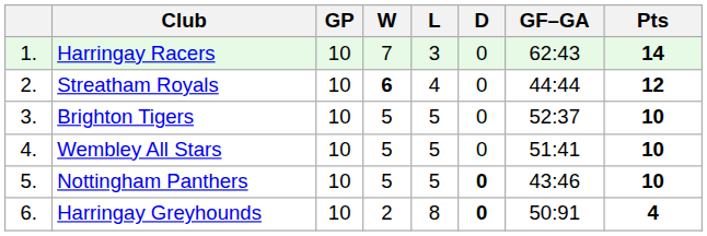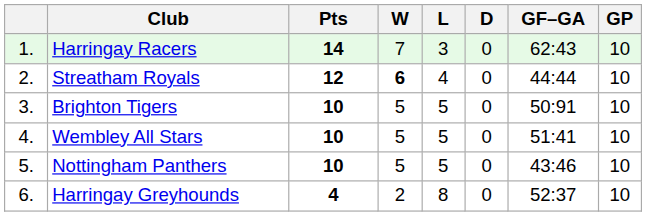columns swapped: GP <-> Pts
Brighton Tigers | GF–GA: 52:37 -> 50:91
Nottingham Panthers | D: bold -> normal
Harringay Greyhounds | D: bold -> normal
Harringay Greyhounds | GF–GA: 50:91 -> 52:37
